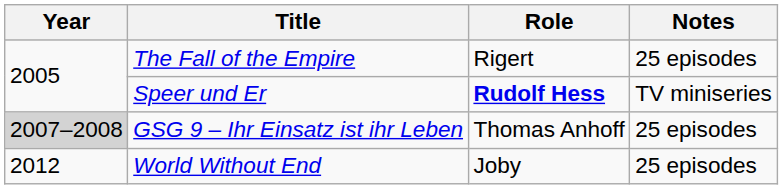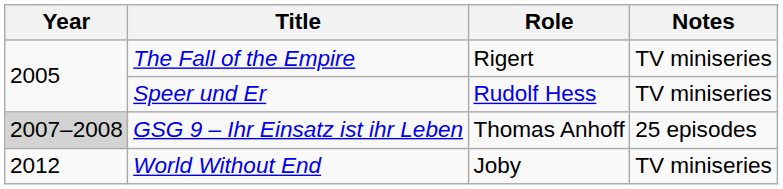The Fall of the Empire | Notes: 25 episodes -> TV miniseries
Speer und Er | Role: bold -> normal
World Without End | Notes: 25 episodes -> TV miniseries
